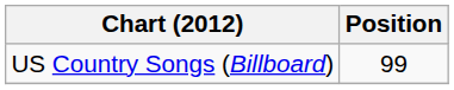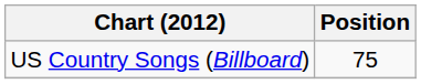US Country Songs (Billboard) | Position: 99 -> 75
